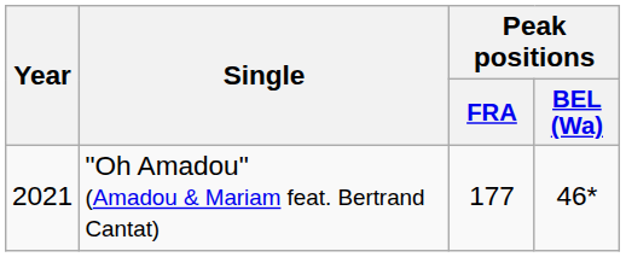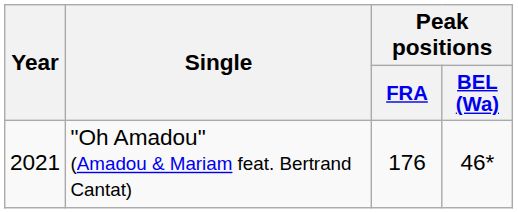"Oh Amadou" (Amadou & Mariam feat. Bertrand Cantat) | Peak positions / FRA: 177 -> 176
